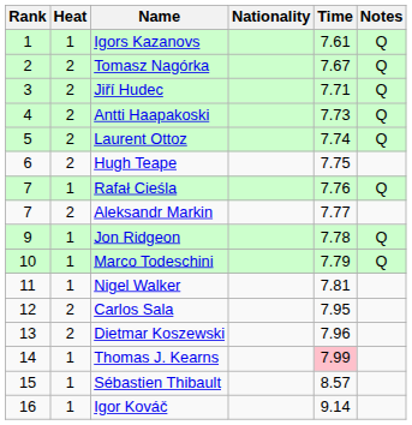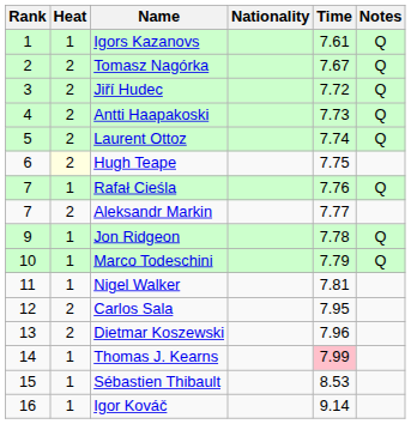Jiří Hudec | Time: 7.71 -> 7.72
Hugh Teape | Heat: no background -> lightyellow background
Sébastien Thibault | Time: 8.57 -> 8.53
